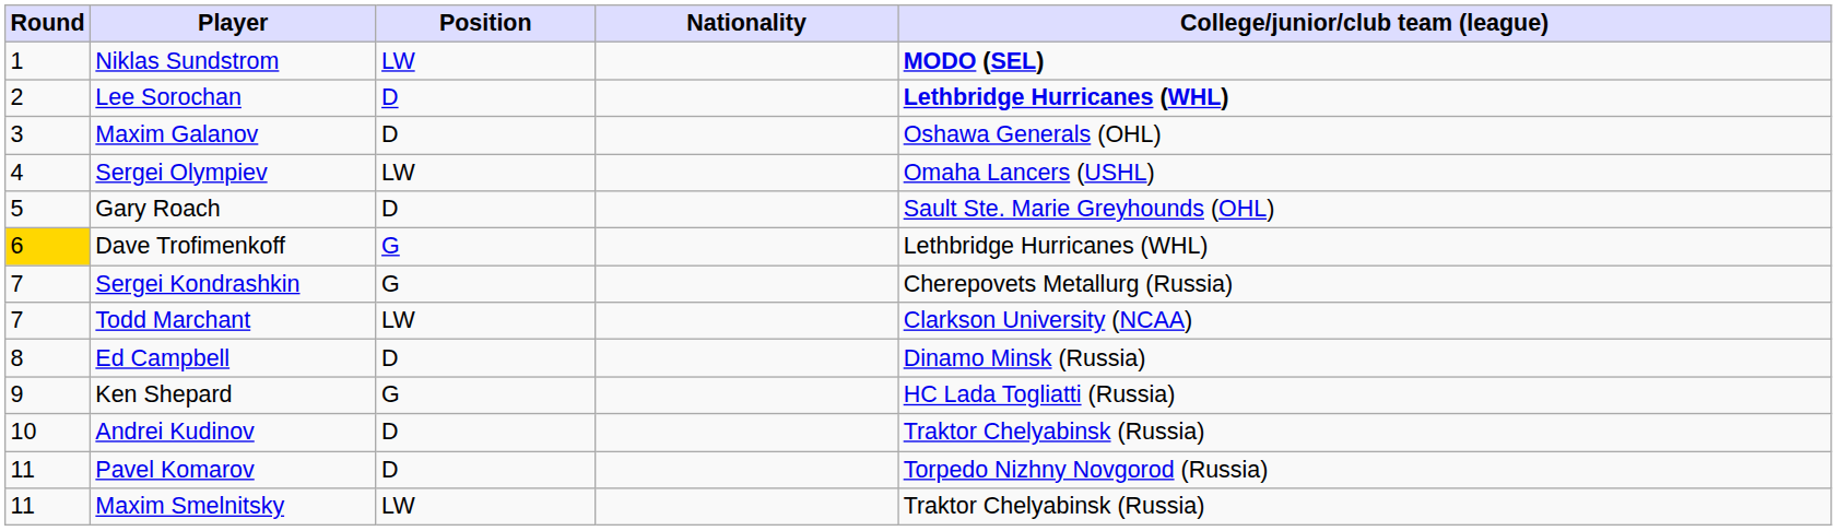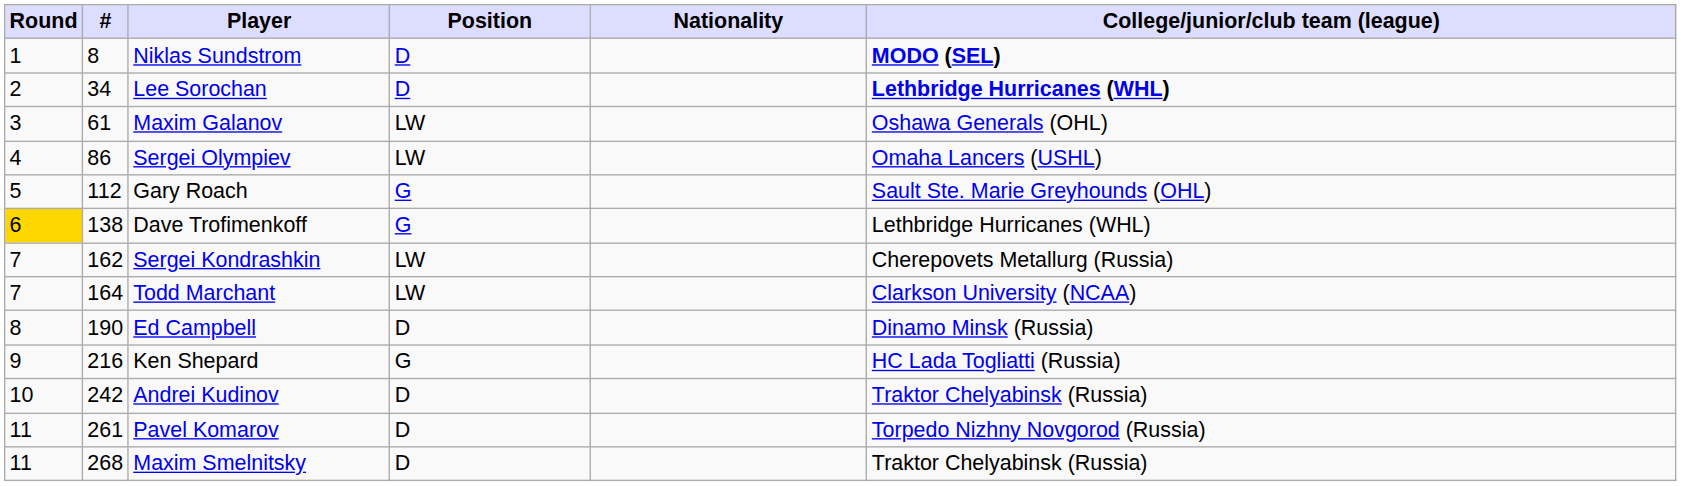+ column: # | 8 | 34 | 61 | 86 | 112 | 138 | 162 | 164 | 190 | 216 | 242 | 261 | 268
Niklas Sundstrom | Position: LW -> D
Maxim Galanov | Position: D -> LW
Gary Roach | Position: D -> G
Sergei Kondrashkin | Position: G -> LW
Maxim Smelnitsky | Position: LW -> D
